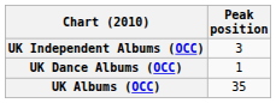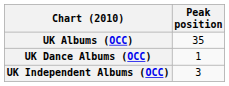rows swapped: UK Albums (OCC) <-> UK Independent Albums (OCC)
